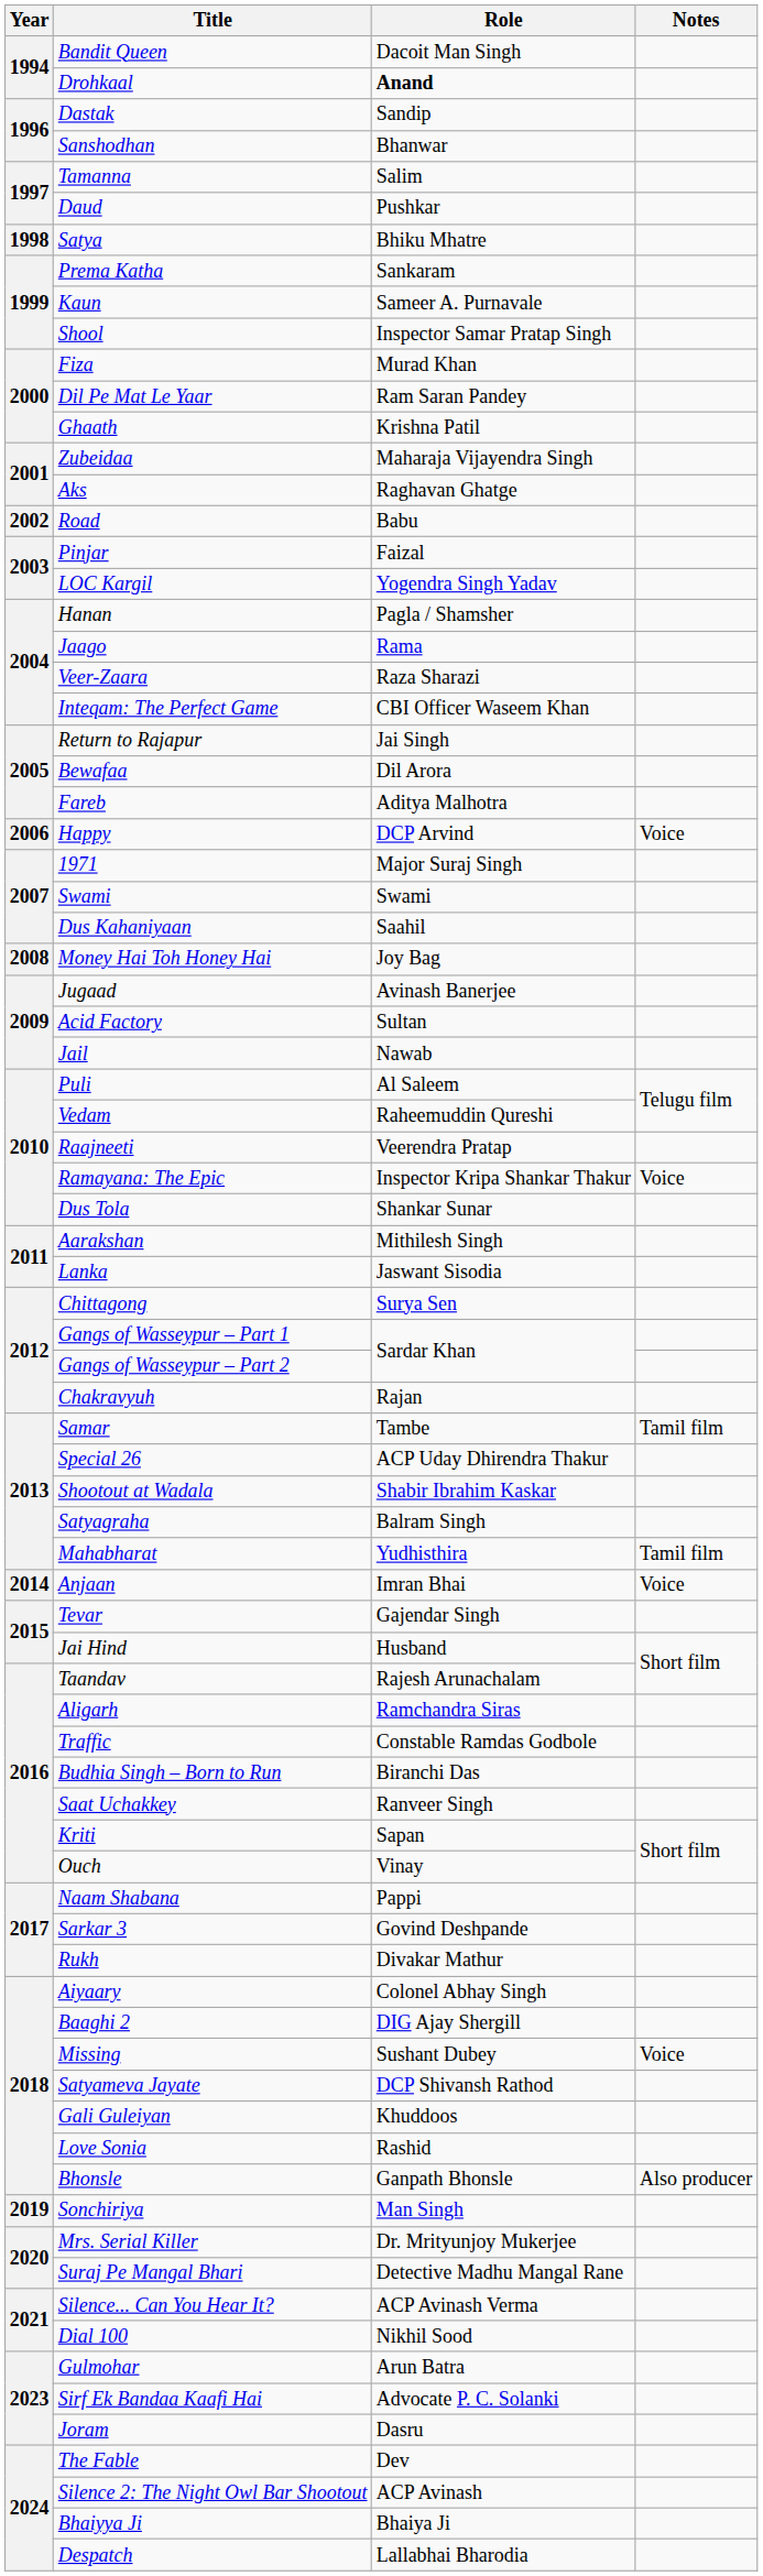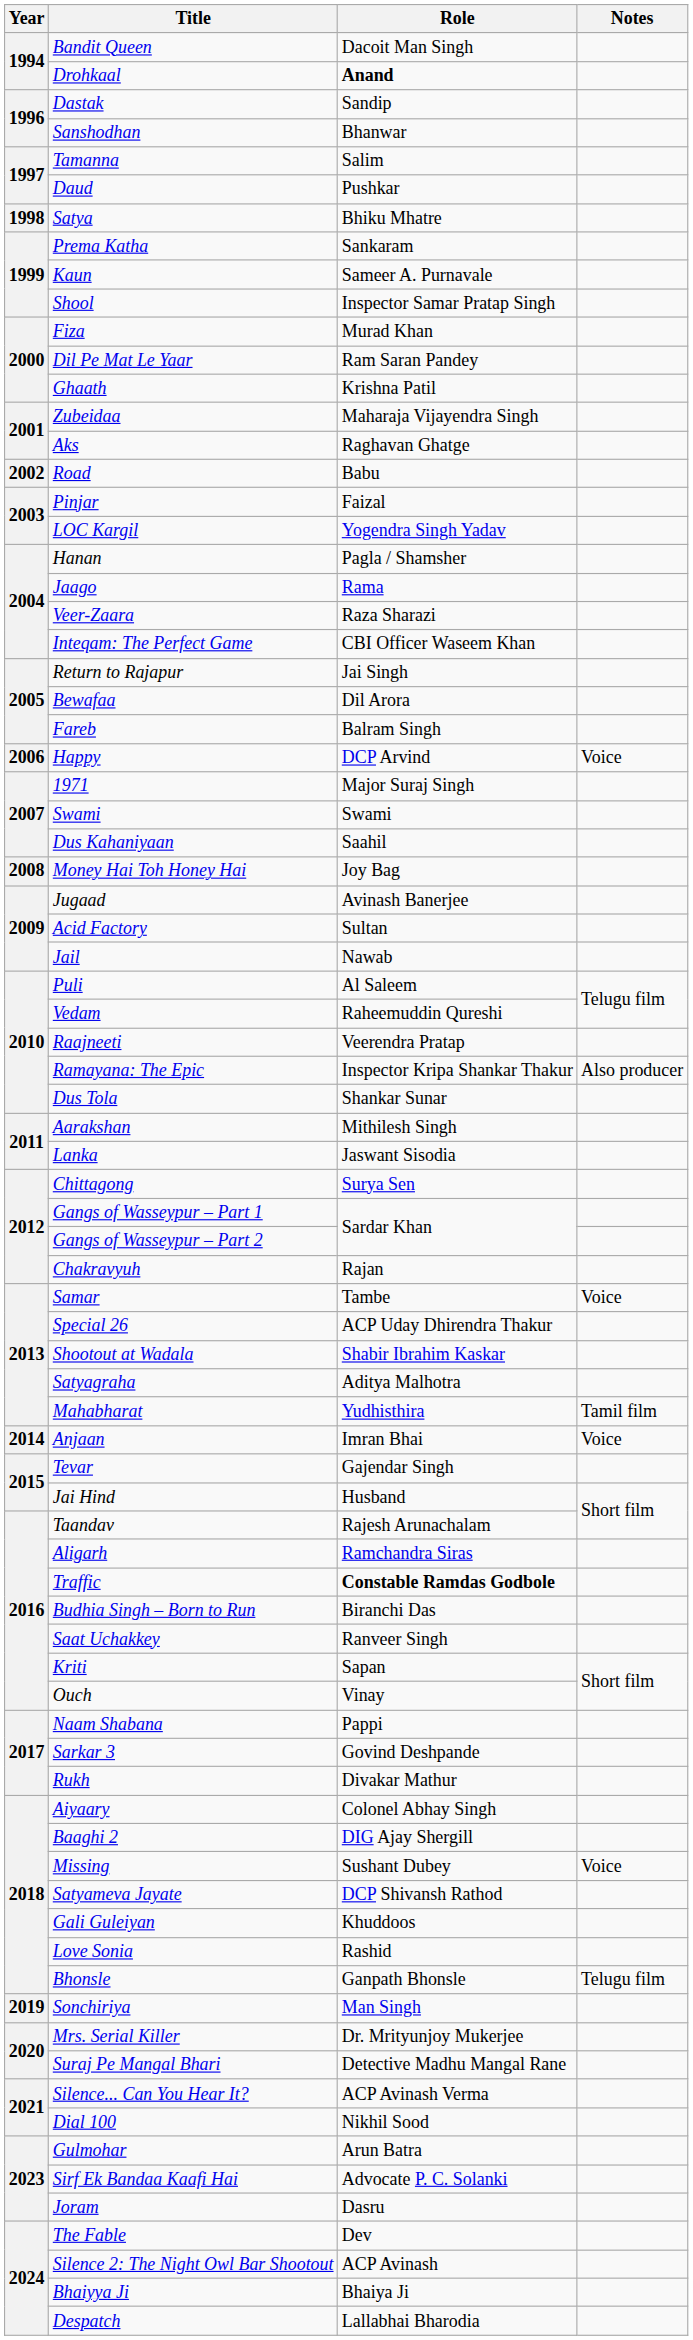Fareb | Role: Aditya Malhotra -> Balram Singh
Ramayana: The Epic | Notes: Voice -> Also producer
Samar | Notes: Tamil film -> Voice
Satyagraha | Role: Balram Singh -> Aditya Malhotra
Traffic | Role: normal -> bold
Bhonsle | Notes: Also producer -> Telugu film
